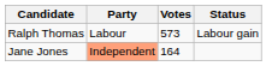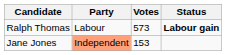Ralph Thomas | Status: normal -> bold
Jane Jones | Votes: 164 -> 153
